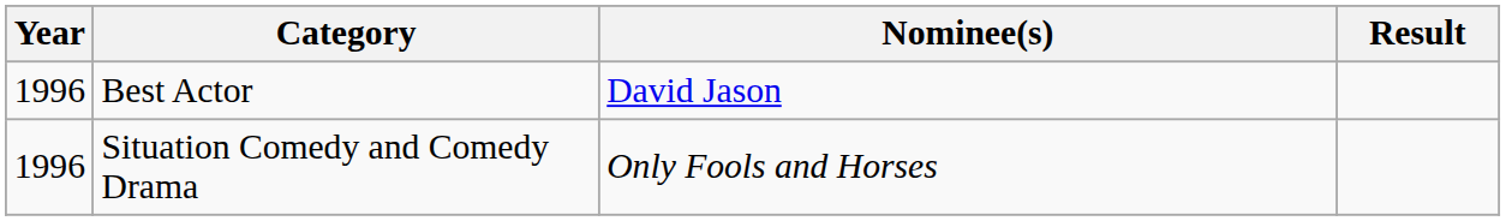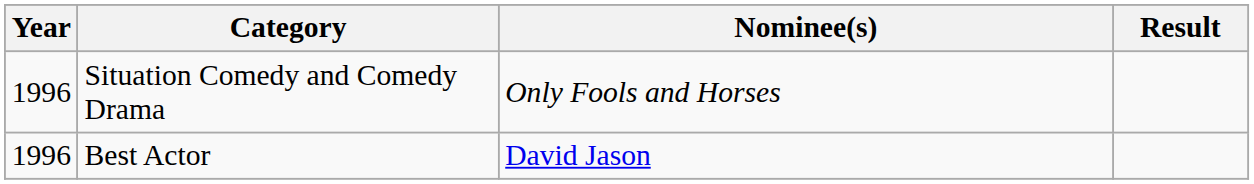rows swapped: Situation Comedy and Comedy Drama <-> Best Actor
